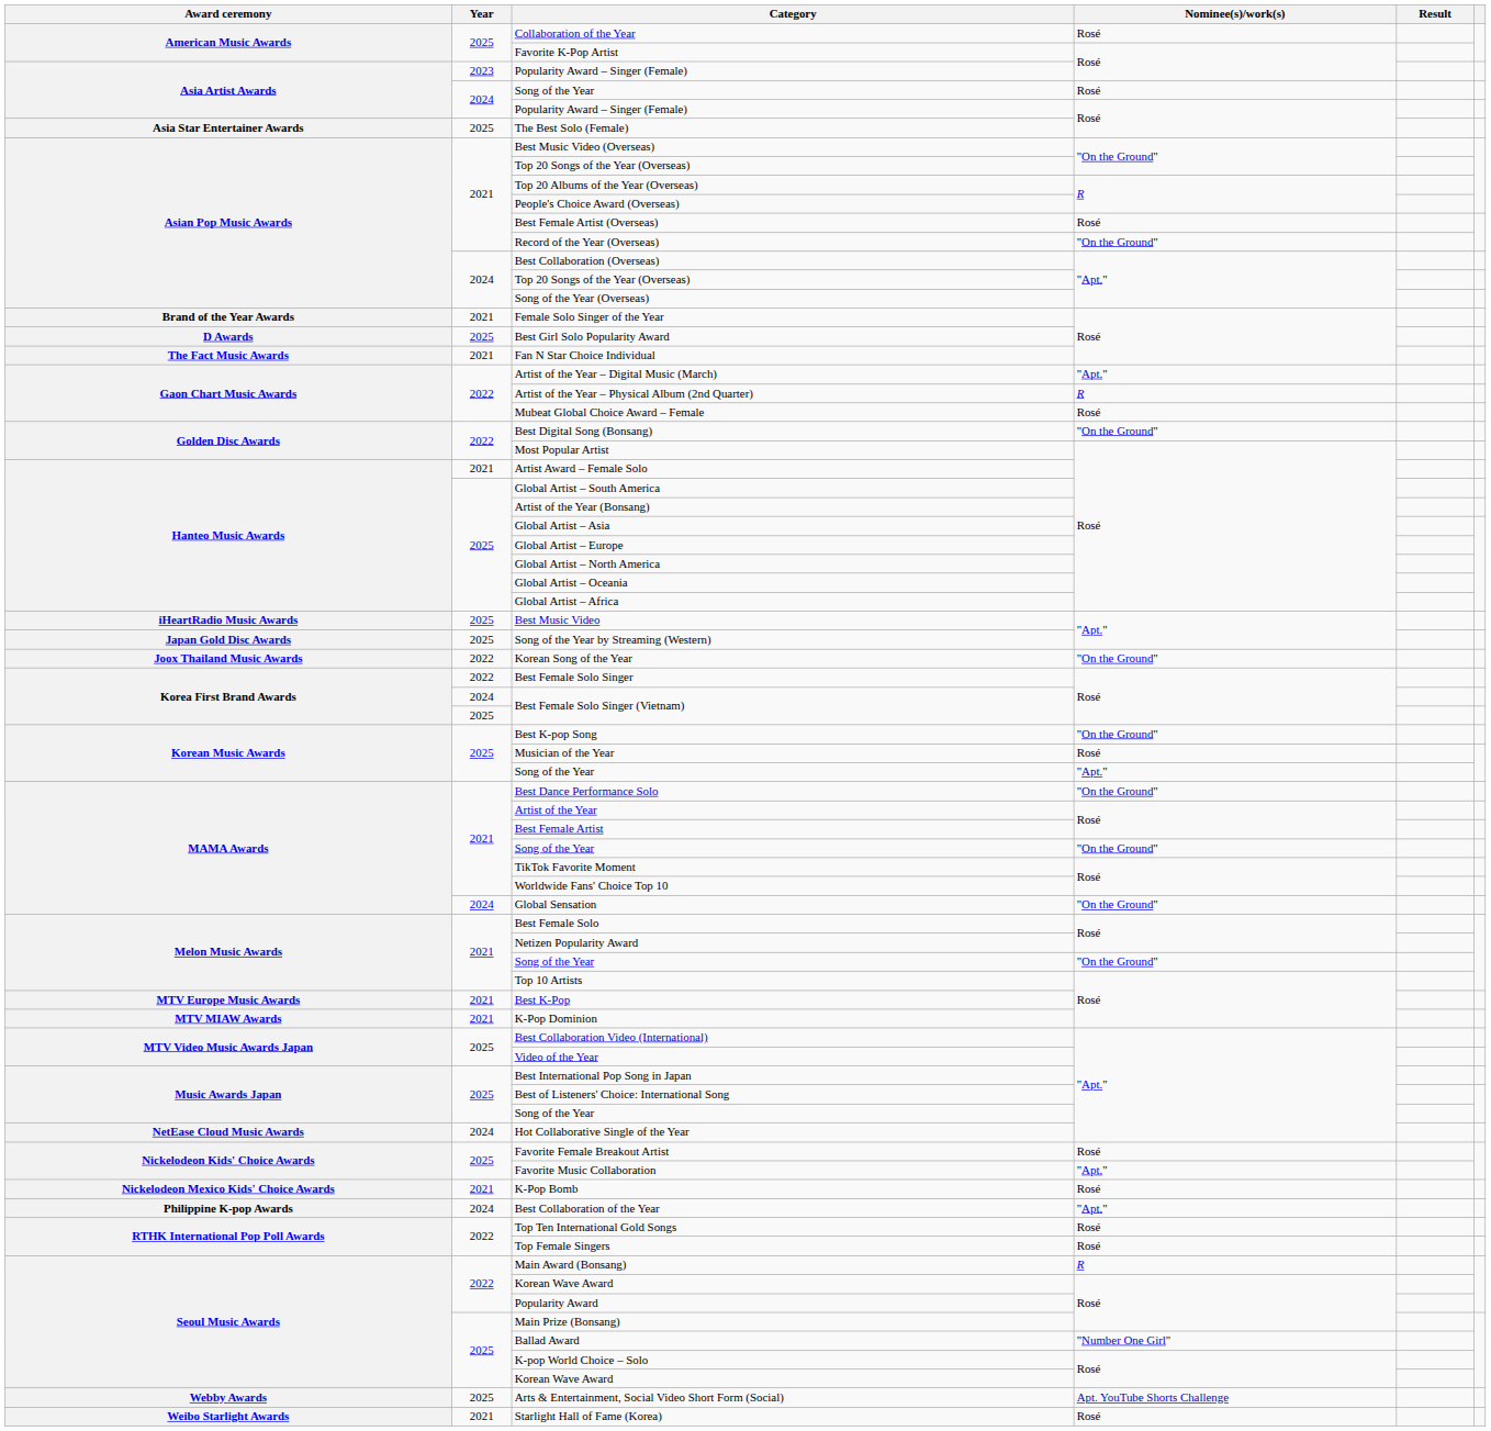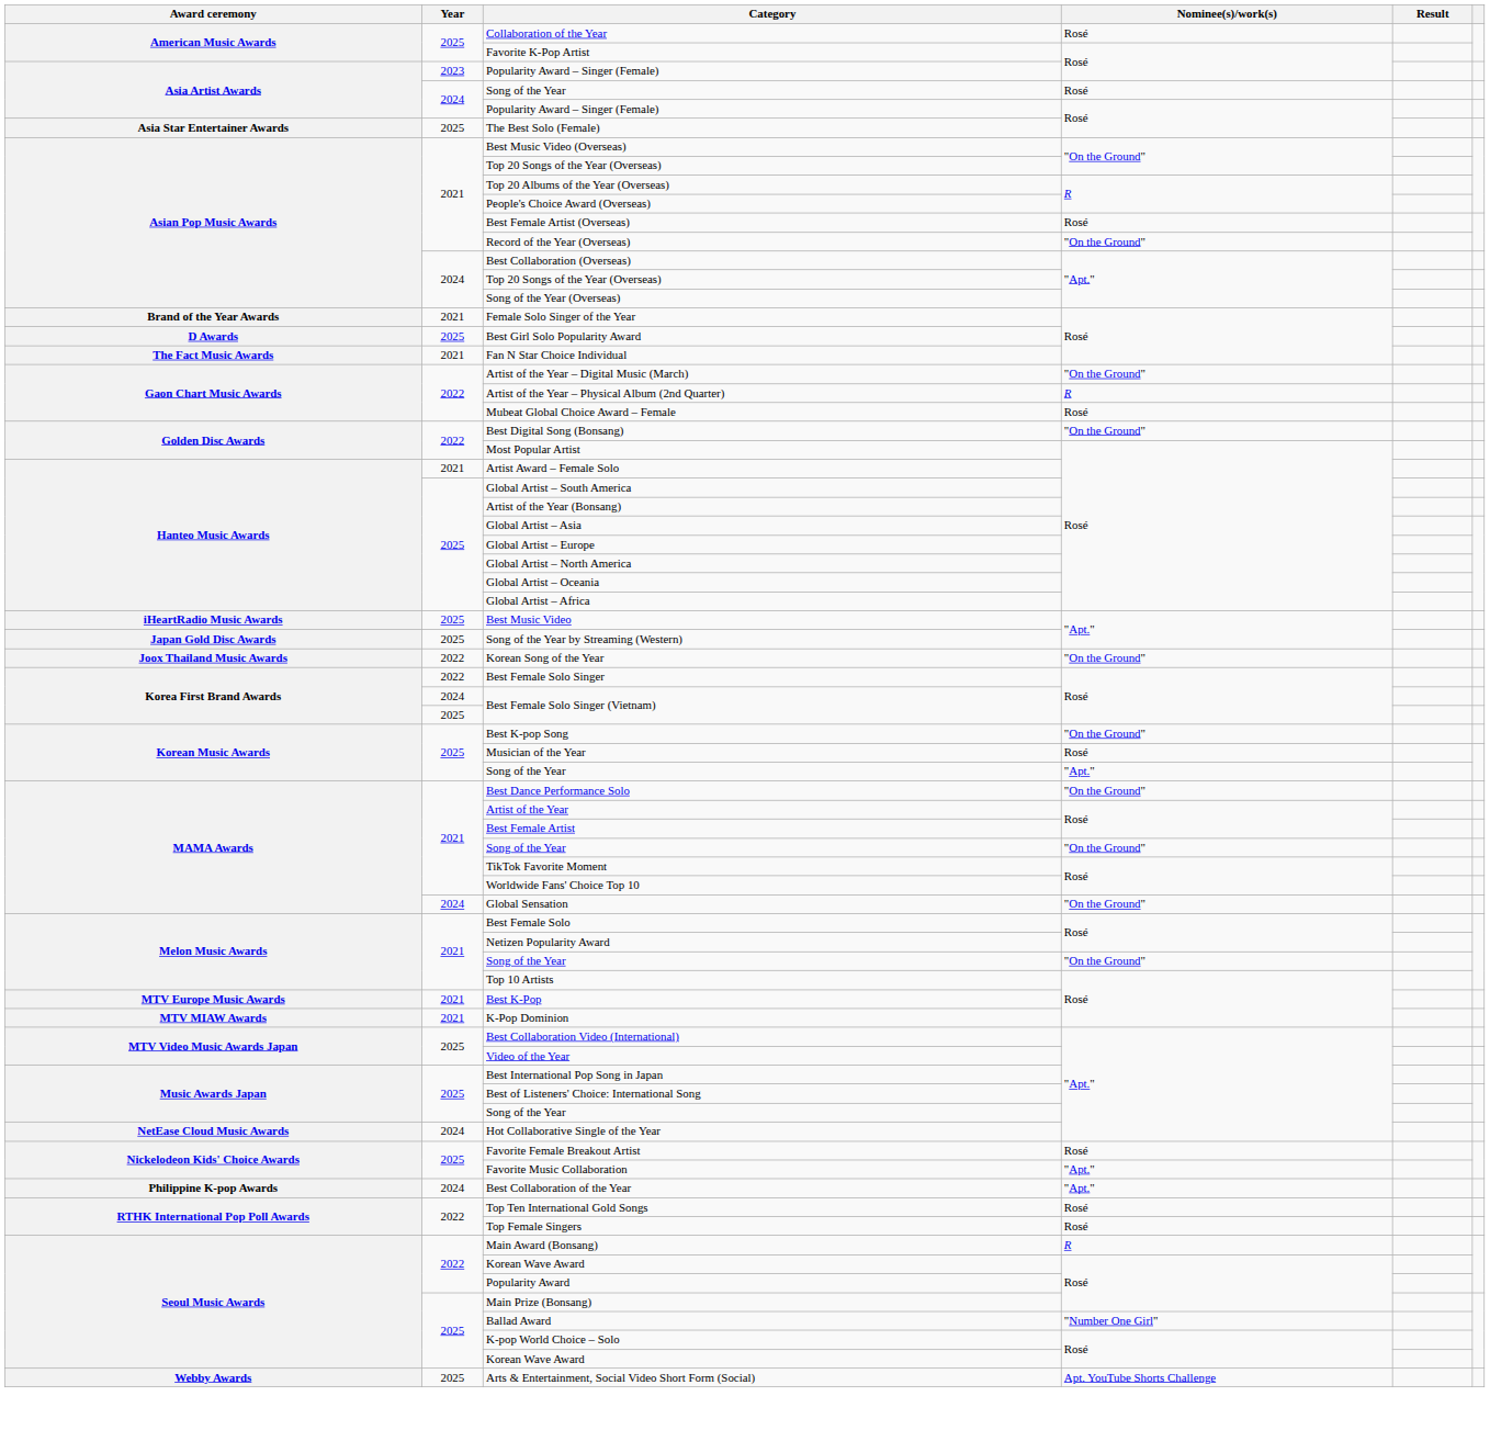Artist of the Year – Digital Music (March) | Nominee(s)/work(s): "Apt." -> "On the Ground"
- row: Nickelodeon Mexico Kids' Choice Awards | 2021 | K-Pop Bomb | Rosé
- row: Weibo Starlight Awards | 2021 | Starlight Hall of Fame (Korea) | Rosé
